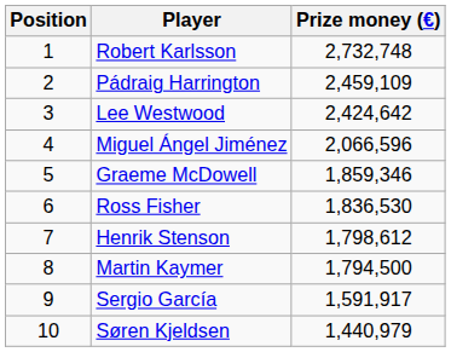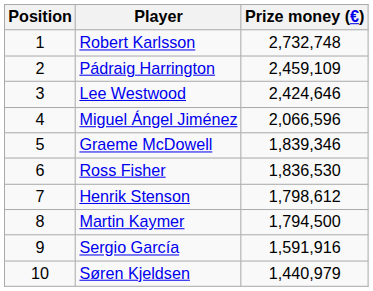Lee Westwood | Prize money (€): 2,424,642 -> 2,424,646
Graeme McDowell | Prize money (€): 1,859,346 -> 1,839,346
Sergio García | Prize money (€): 1,591,917 -> 1,591,916
